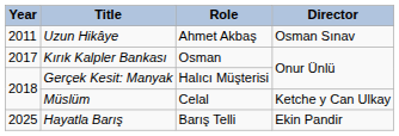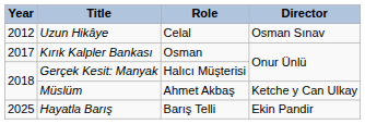Uzun Hikâye | Year: 2011 -> 2012
Uzun Hikâye | Role: Ahmet Akbaş -> Celal
Müslüm | Role: Celal -> Ahmet Akbaş
